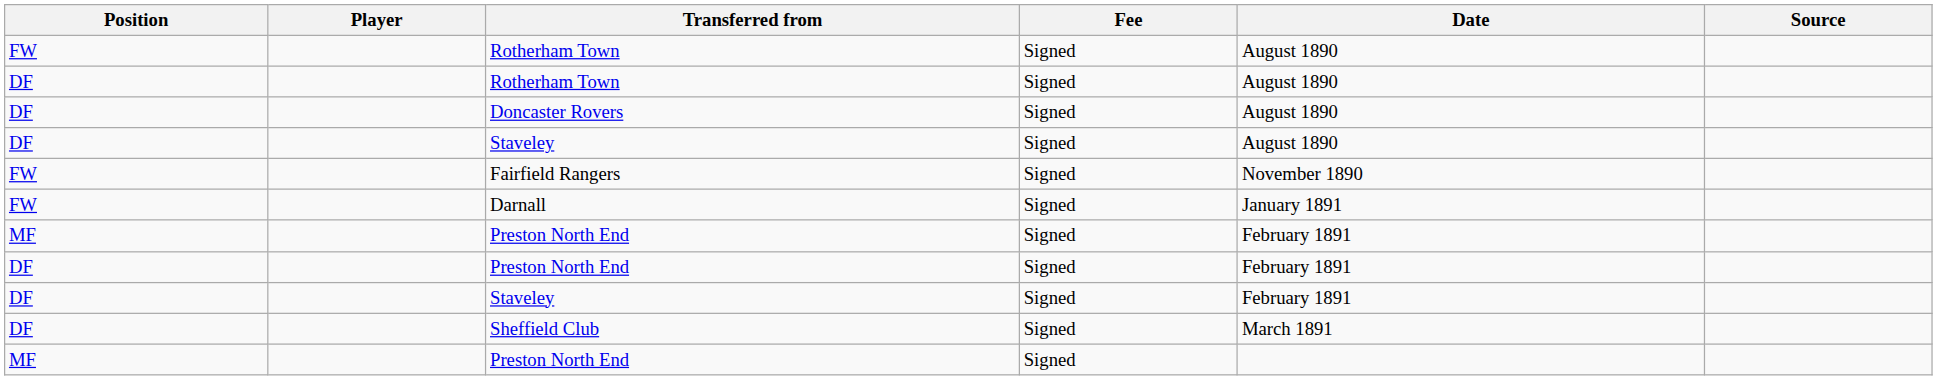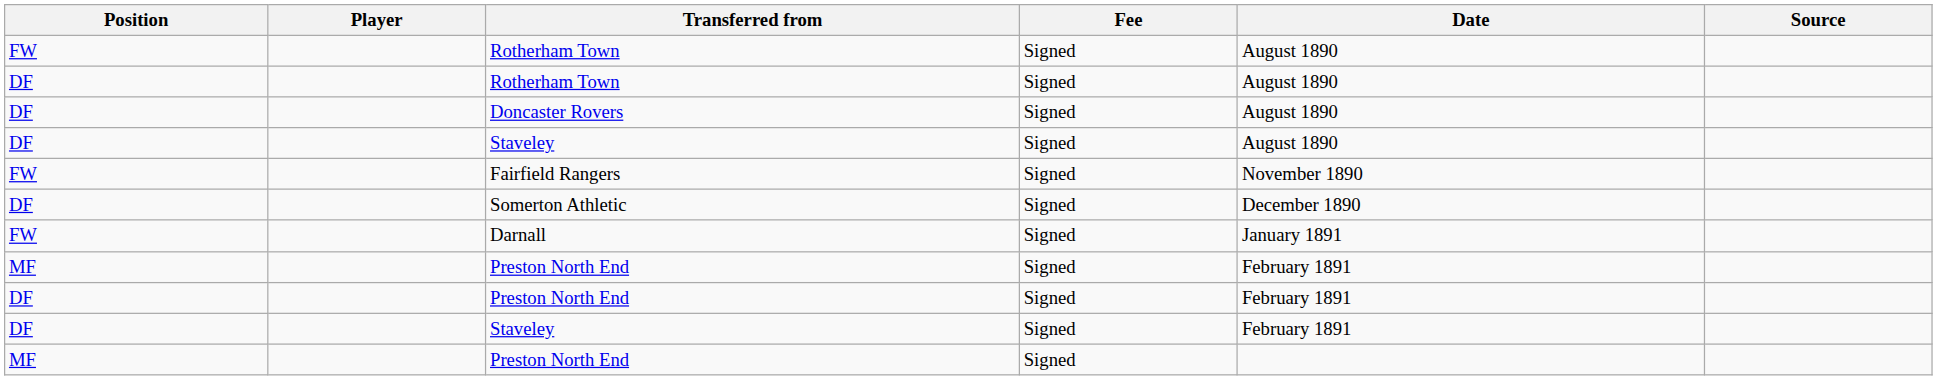+ row: DF | Somerton Athletic | Signed | December 1890
- row: DF | Sheffield Club | Signed | March 1891
